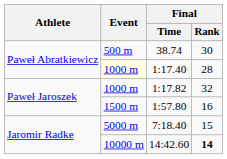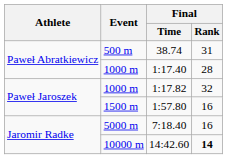38.74 | Final / Rank: 30 -> 31
1:17.40 | Event: lightyellow background -> no background
7:18.40 | Final / Rank: 15 -> 16
